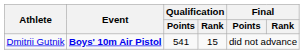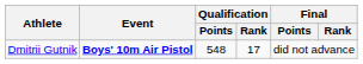Dmitrii Gutnik | Qualification / Points: 541 -> 548
Dmitrii Gutnik | Qualification / Rank: 15 -> 17
